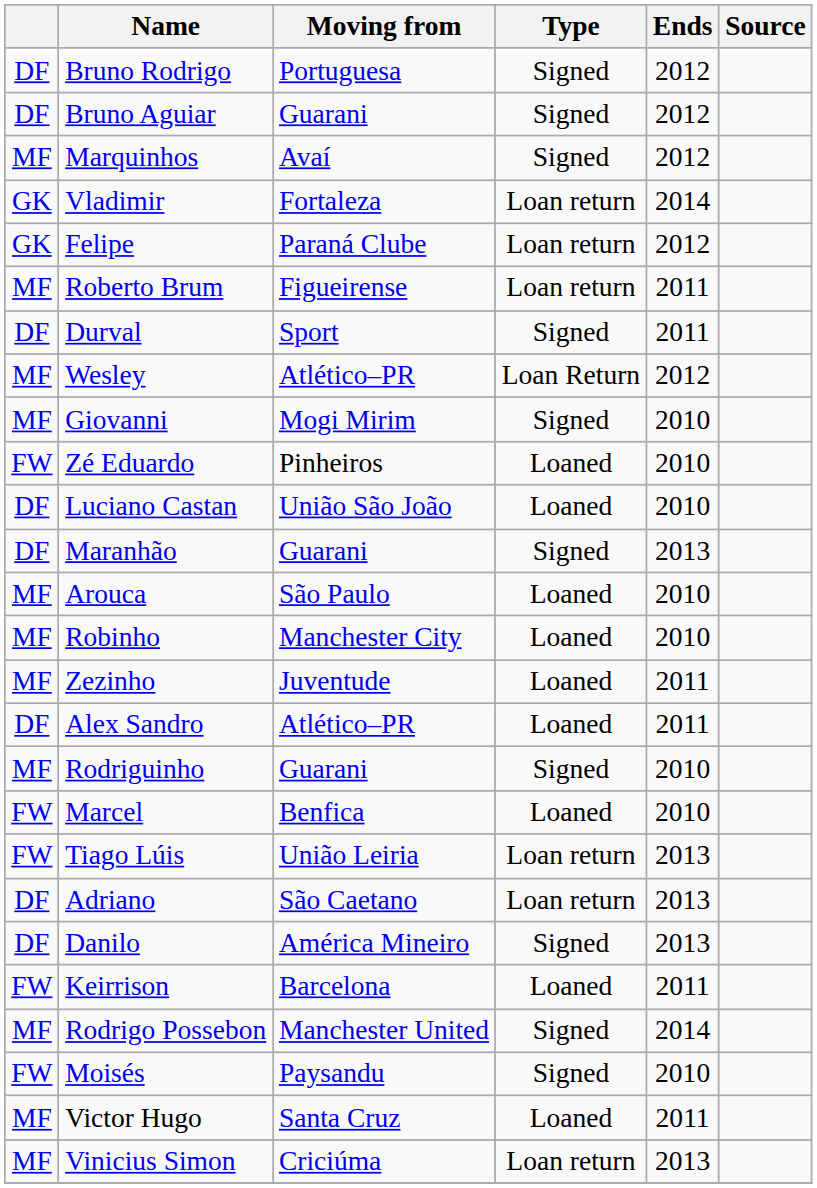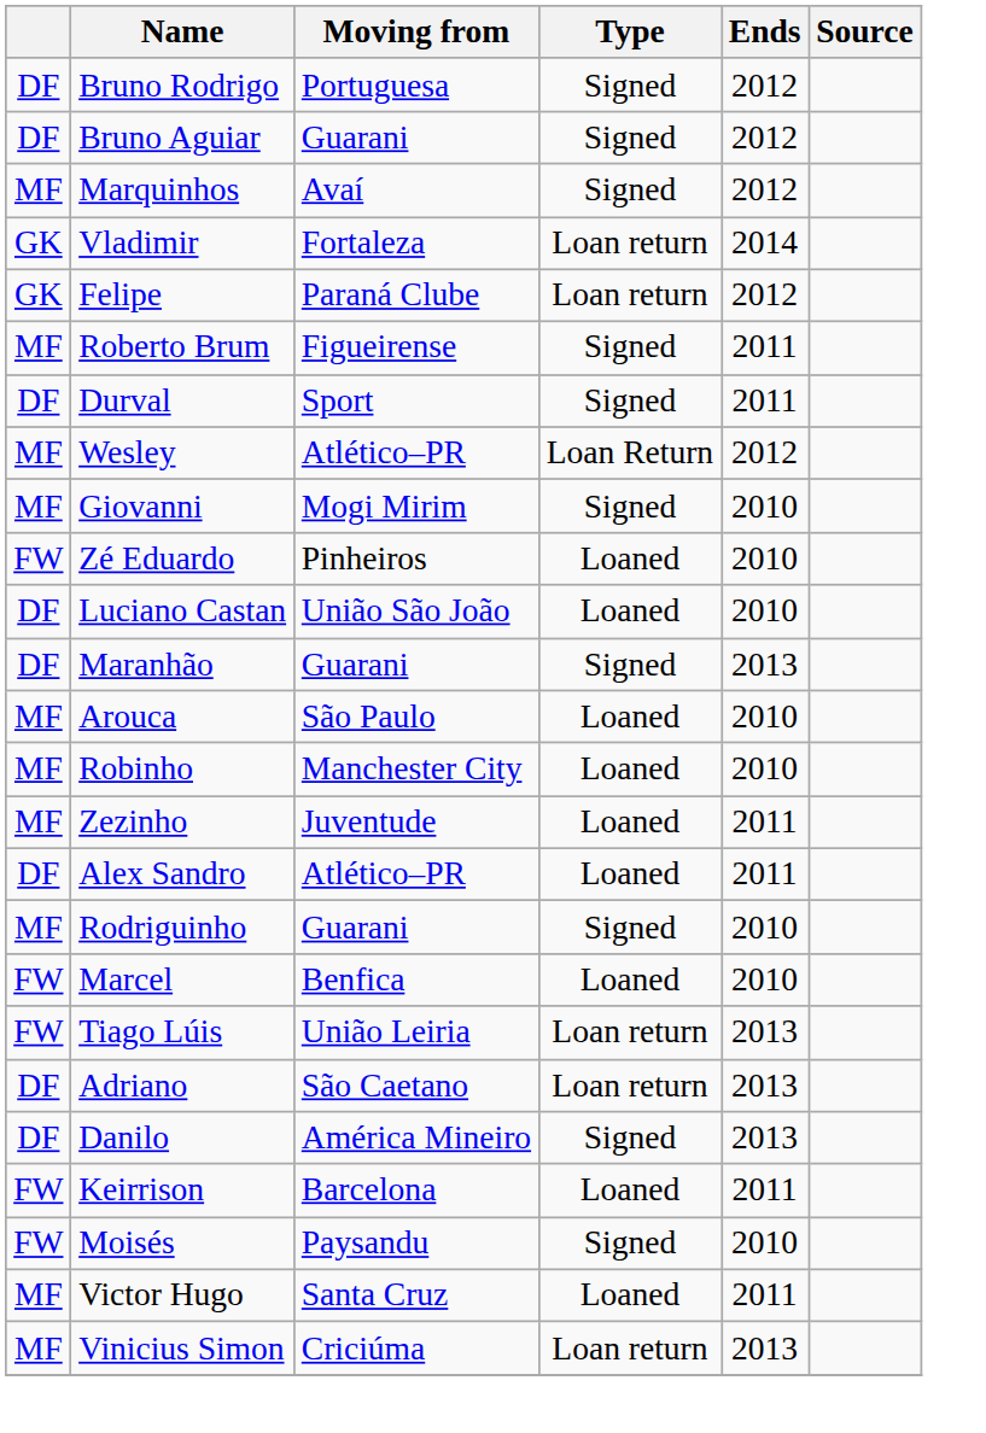Roberto Brum | Type: Loan return -> Signed
- row: MF | Rodrigo Possebon | Manchester United | Signed | 2014
